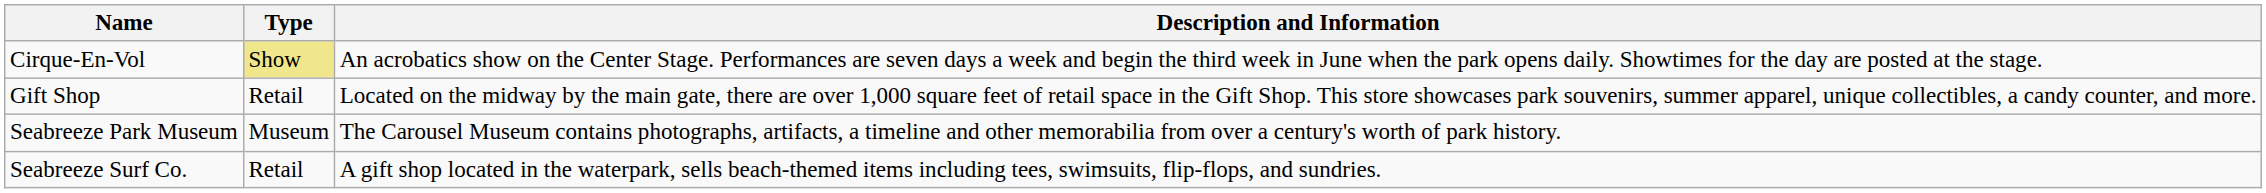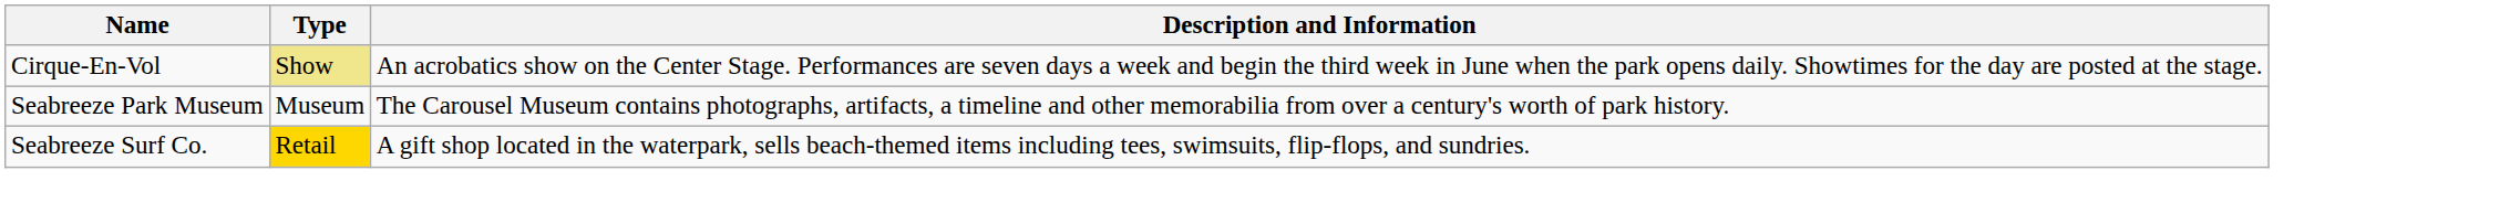- row: Gift Shop | Retail | Located on the midway by the main gate, there are over 1,000 square feet of retail space in the Gift Shop. This store showcases park souvenirs, summer apparel, unique collectibles, a candy counter, and more.
Seabreeze Surf Co. | Type: no background -> gold background
